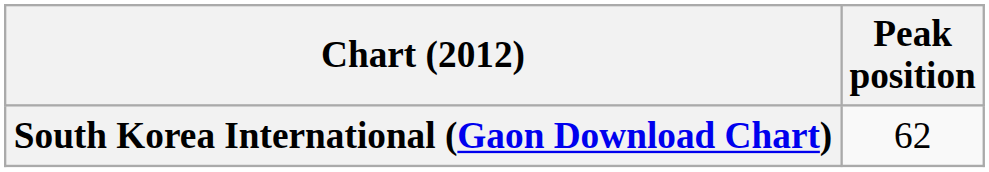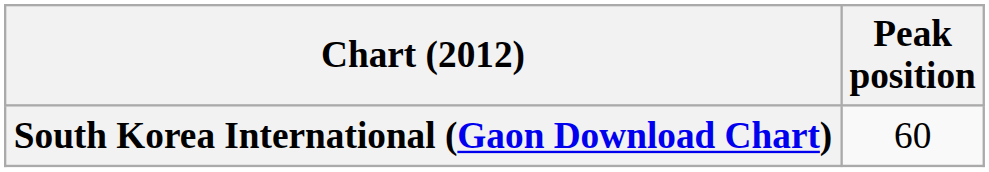South Korea International (Gaon Download Chart) | Peak position: 62 -> 60
